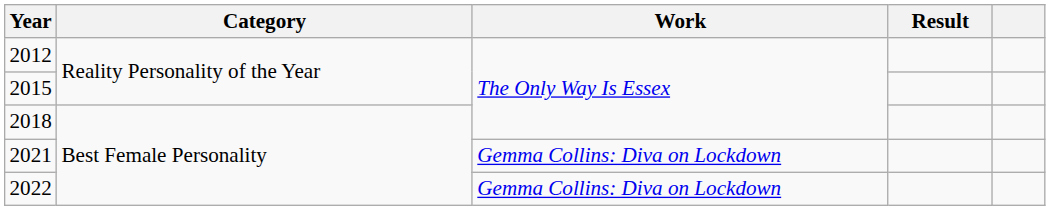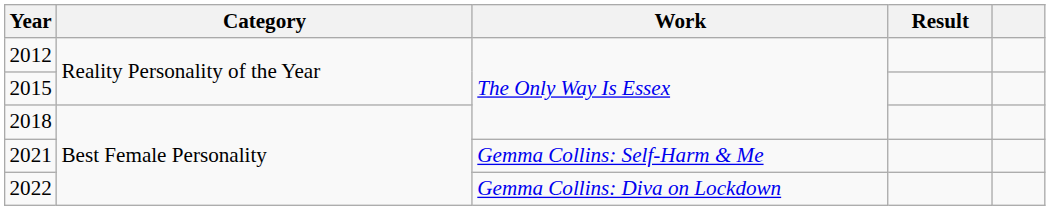2021 | Work: Gemma Collins: Diva on Lockdown -> Gemma Collins: Self-Harm & Me
